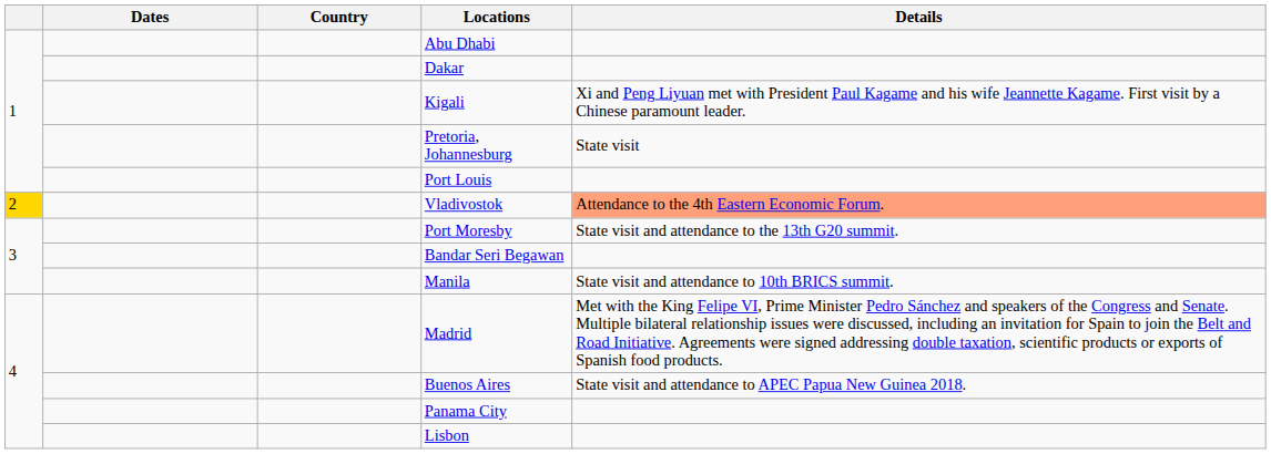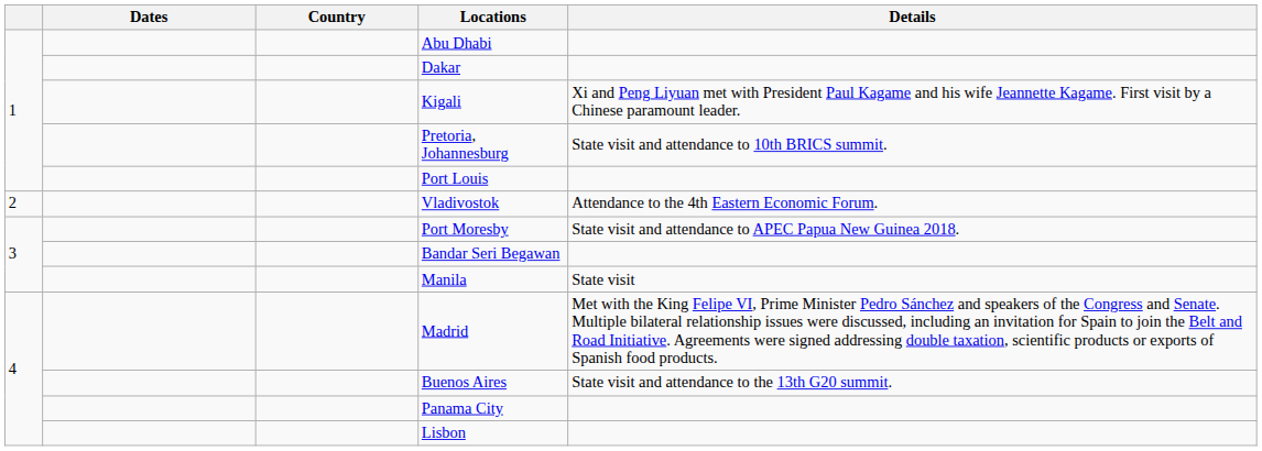Pretoria, Johannesburg | Details: State visit -> State visit and attendance to 10th BRICS summit.
Vladivostok | column 1: gold background -> no background
Vladivostok | Details: lightsalmon background -> no background
Port Moresby | Details: State visit and attendance to the 13th G20 summit. -> State visit and attendance to APEC Papua New Guinea 2018.
Manila | Details: State visit and attendance to 10th BRICS summit. -> State visit
Buenos Aires | Details: State visit and attendance to APEC Papua New Guinea 2018. -> State visit and attendance to the 13th G20 summit.
